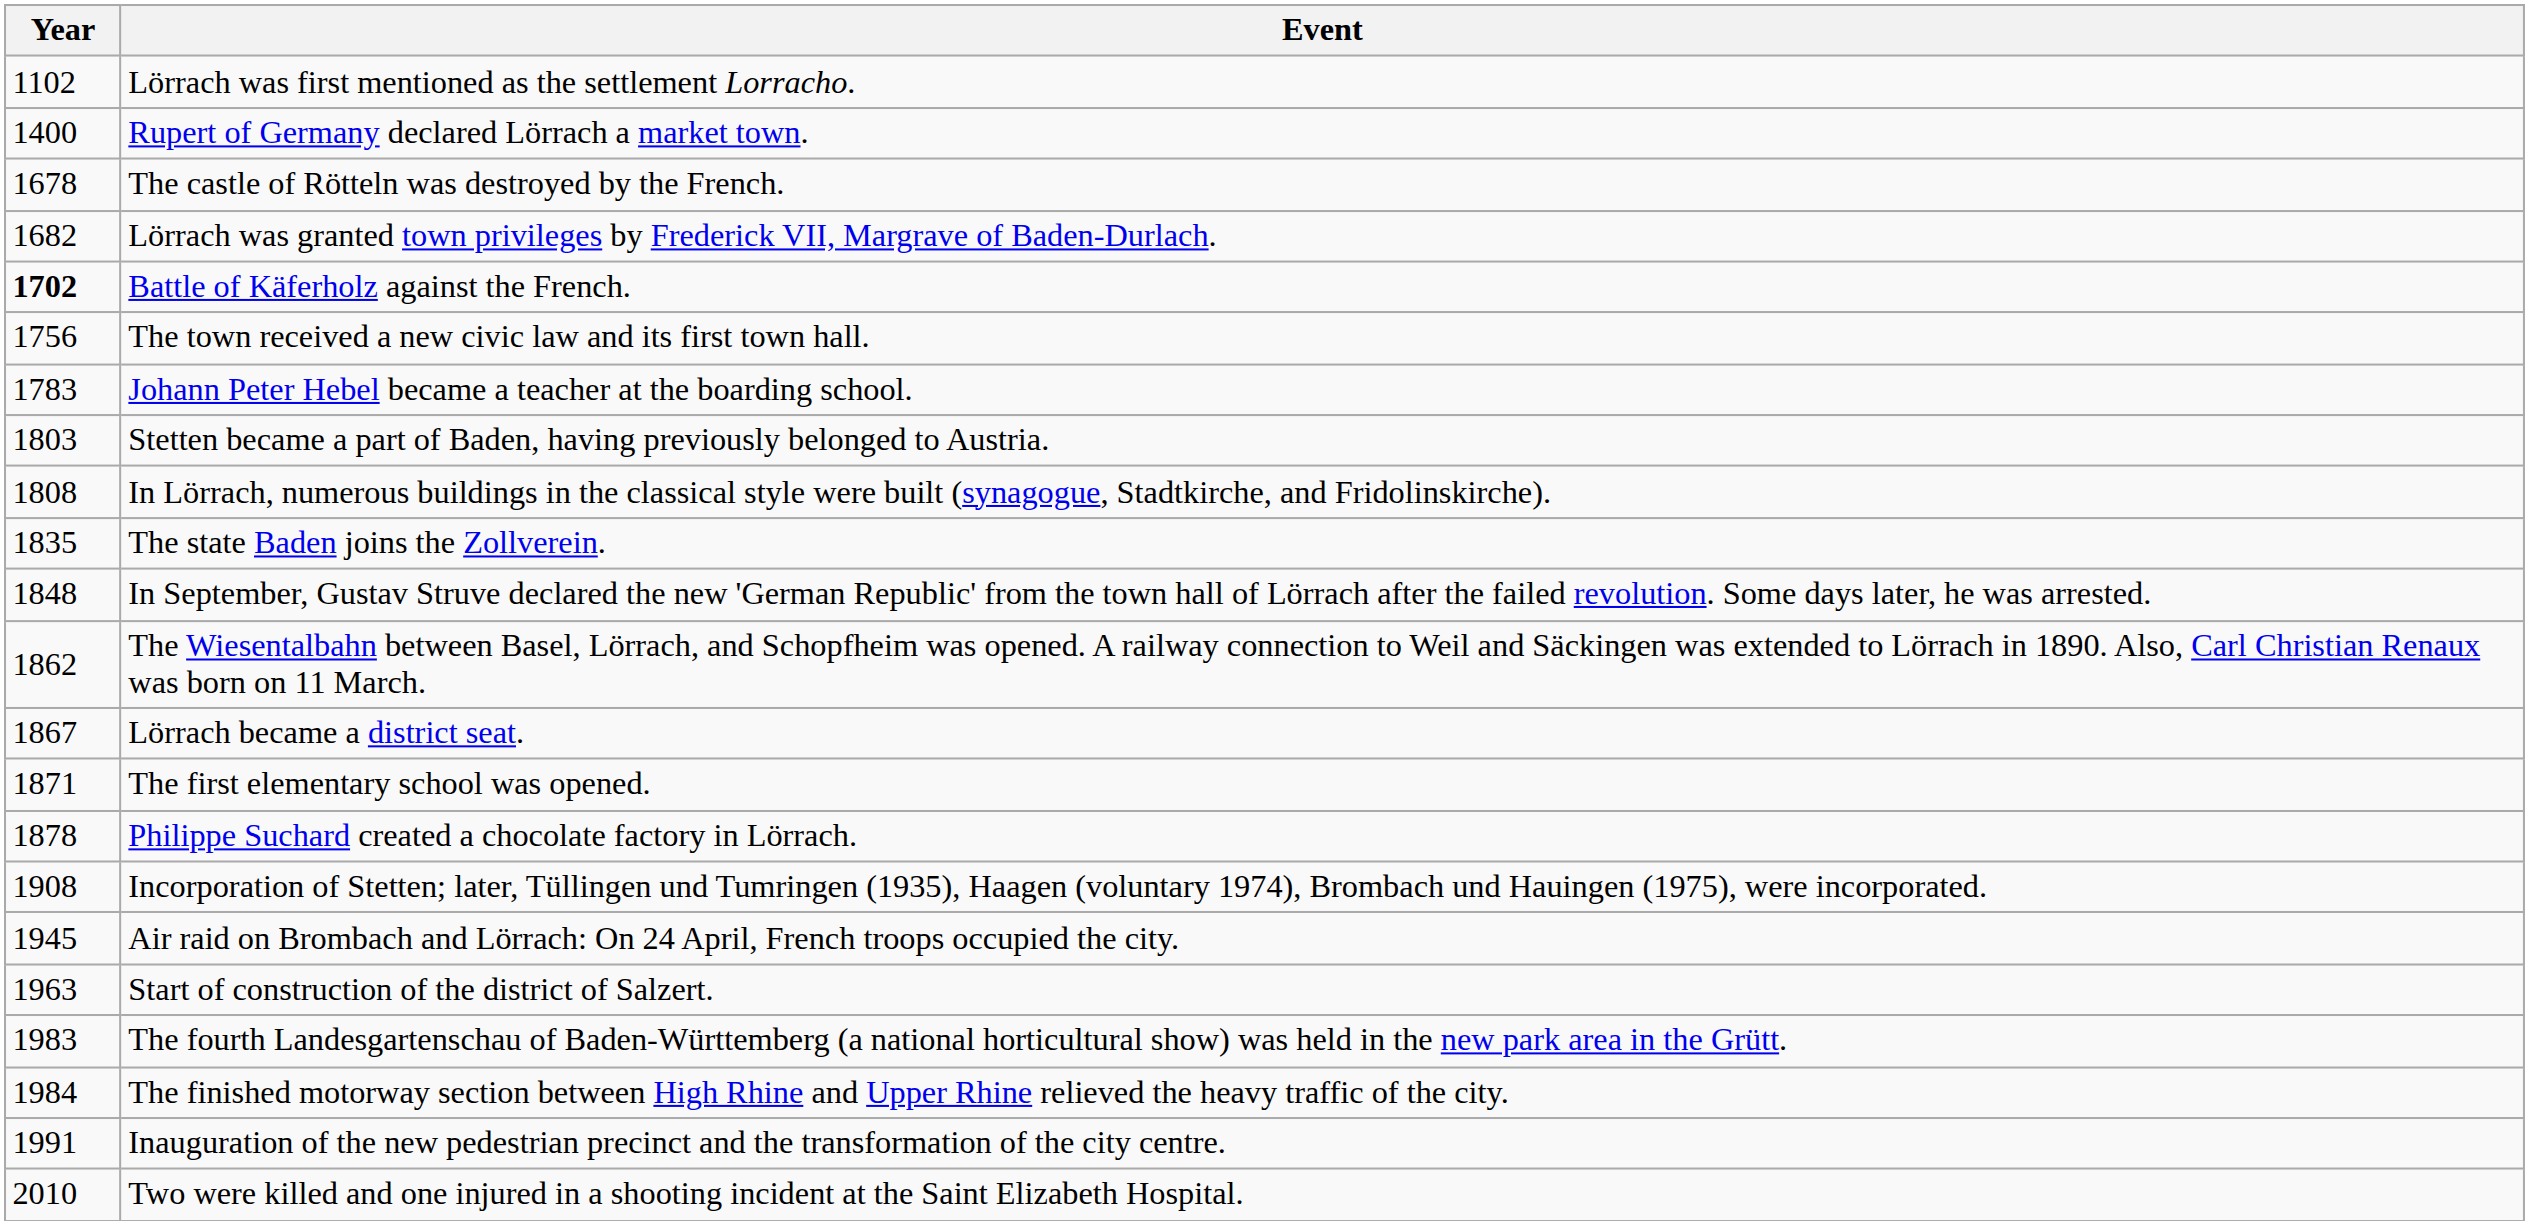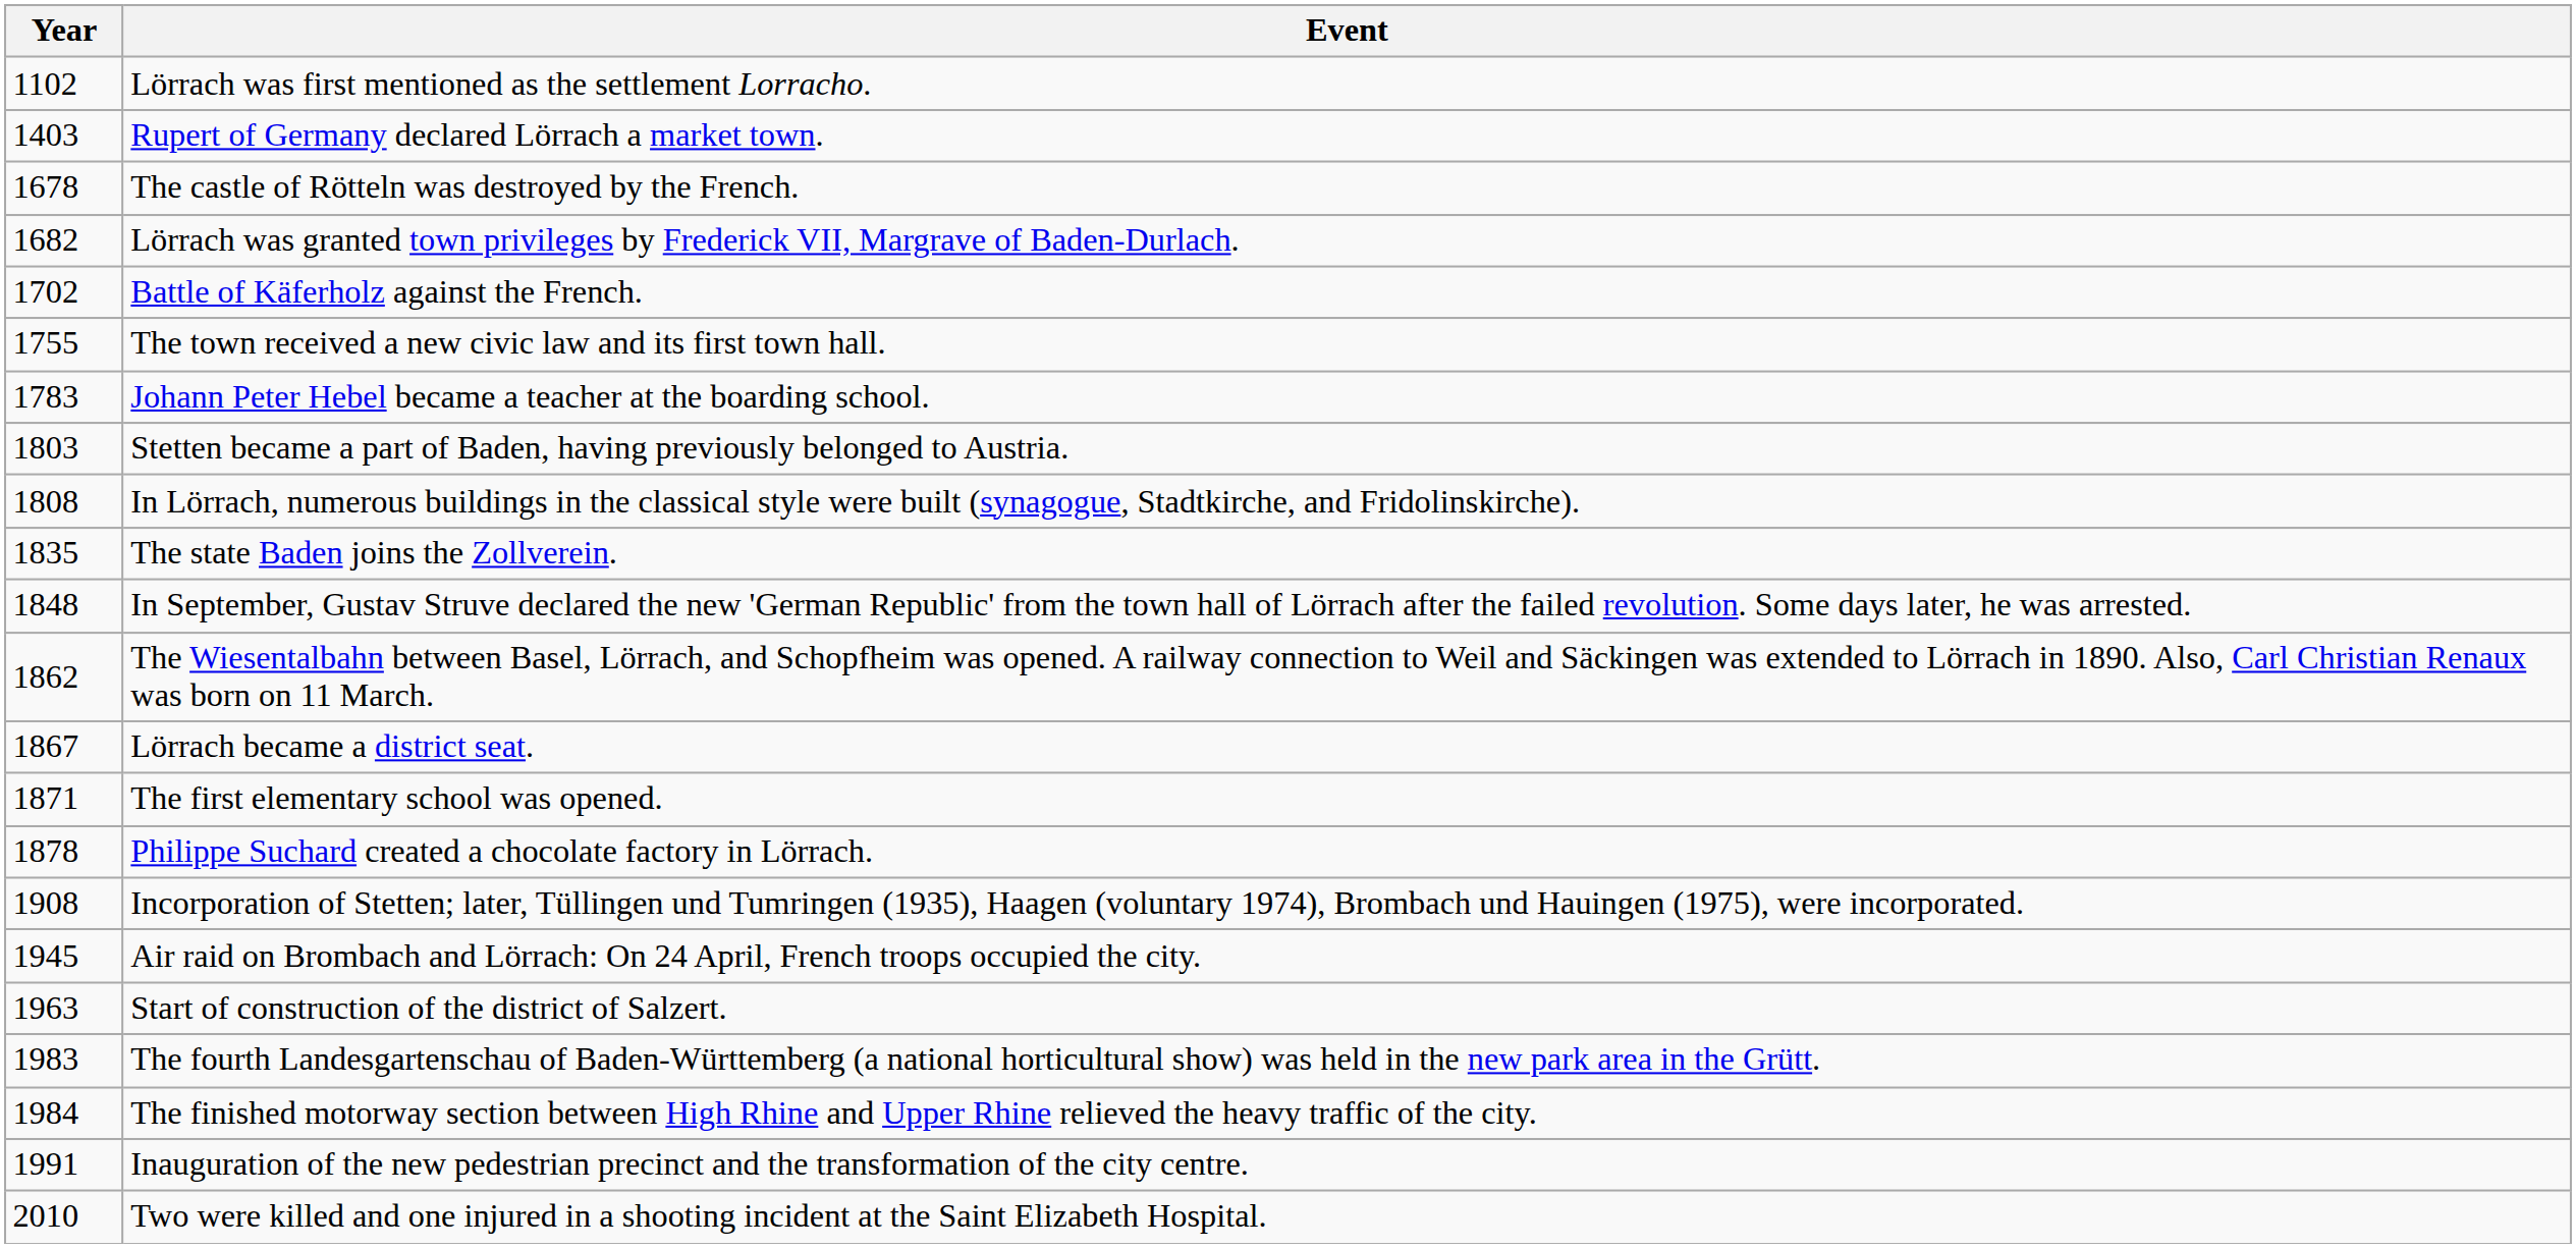Rupert of Germany declared Lörrach a market town. | Year: 1400 -> 1403
Battle of Käferholz against the French. | Year: bold -> normal
The town received a new civic law and its first town hall. | Year: 1756 -> 1755
